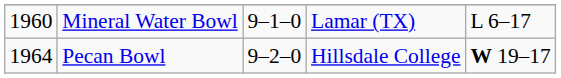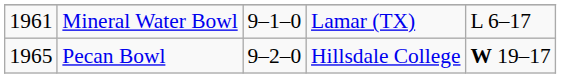Mineral Water Bowl | column 1: 1960 -> 1961
Pecan Bowl | column 1: 1964 -> 1965
